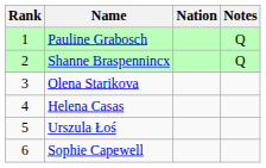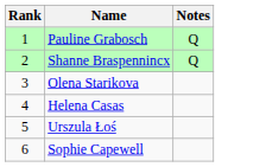- column: Nation
